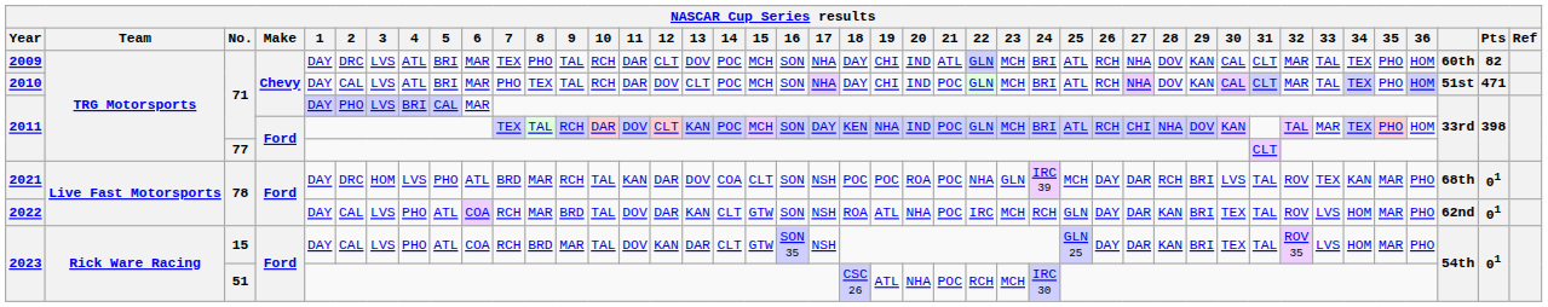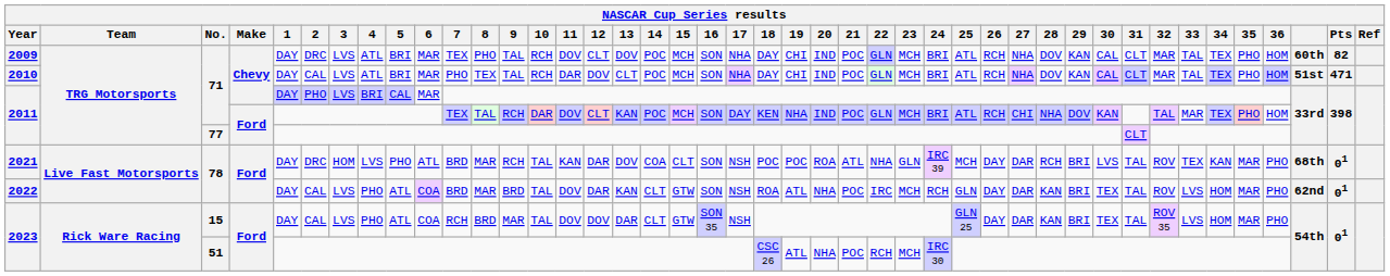2009 | 11: DAR -> DOV
2009 | 21: ATL -> POC
2021 | 21: POC -> ATL
2022 | 7: RCH -> BRD
2023 / 15 | 12: KAN -> DOV
